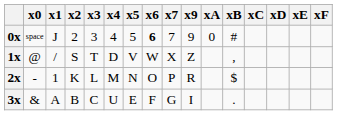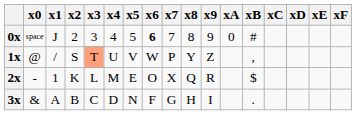+ column: x8 | 8 | Y | Q | H
1x | x3: no background -> lightsalmon background
1x | x4: D -> U
1x | x7: X -> P
2x | x5: N -> E
2x | x7: P -> X
3x | x4: U -> D
3x | x5: E -> N
